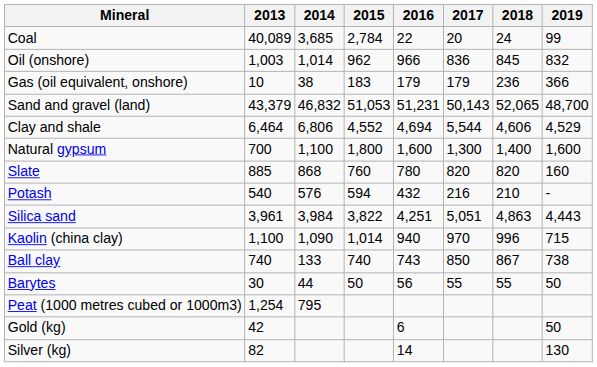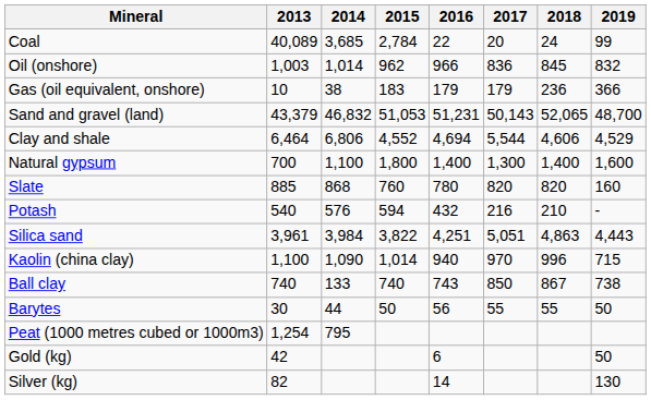Natural gypsum | 2016: 1,600 -> 1,400
